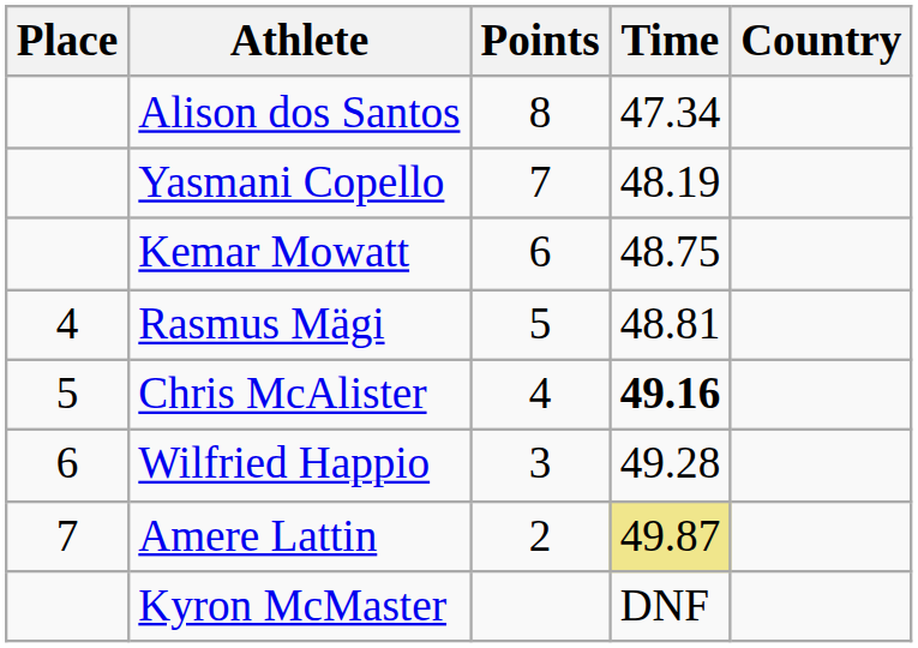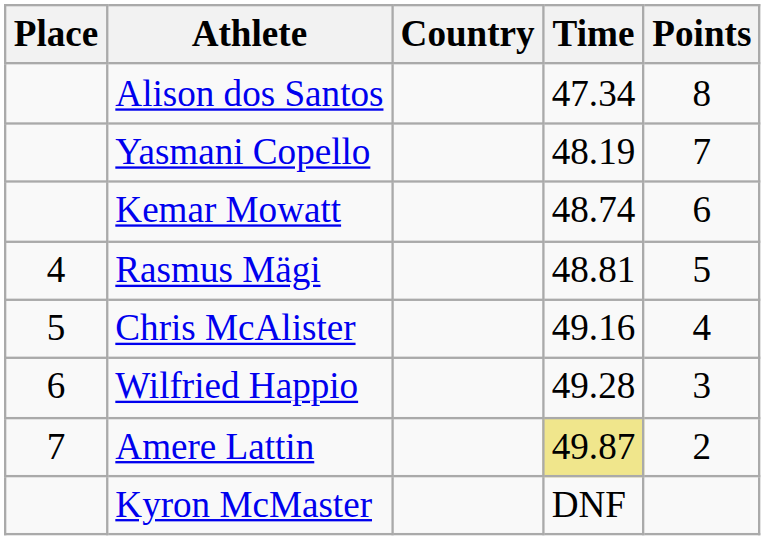columns swapped: Country <-> Points
Kemar Mowatt | Time: 48.75 -> 48.74
Chris McAlister | Time: bold -> normal
